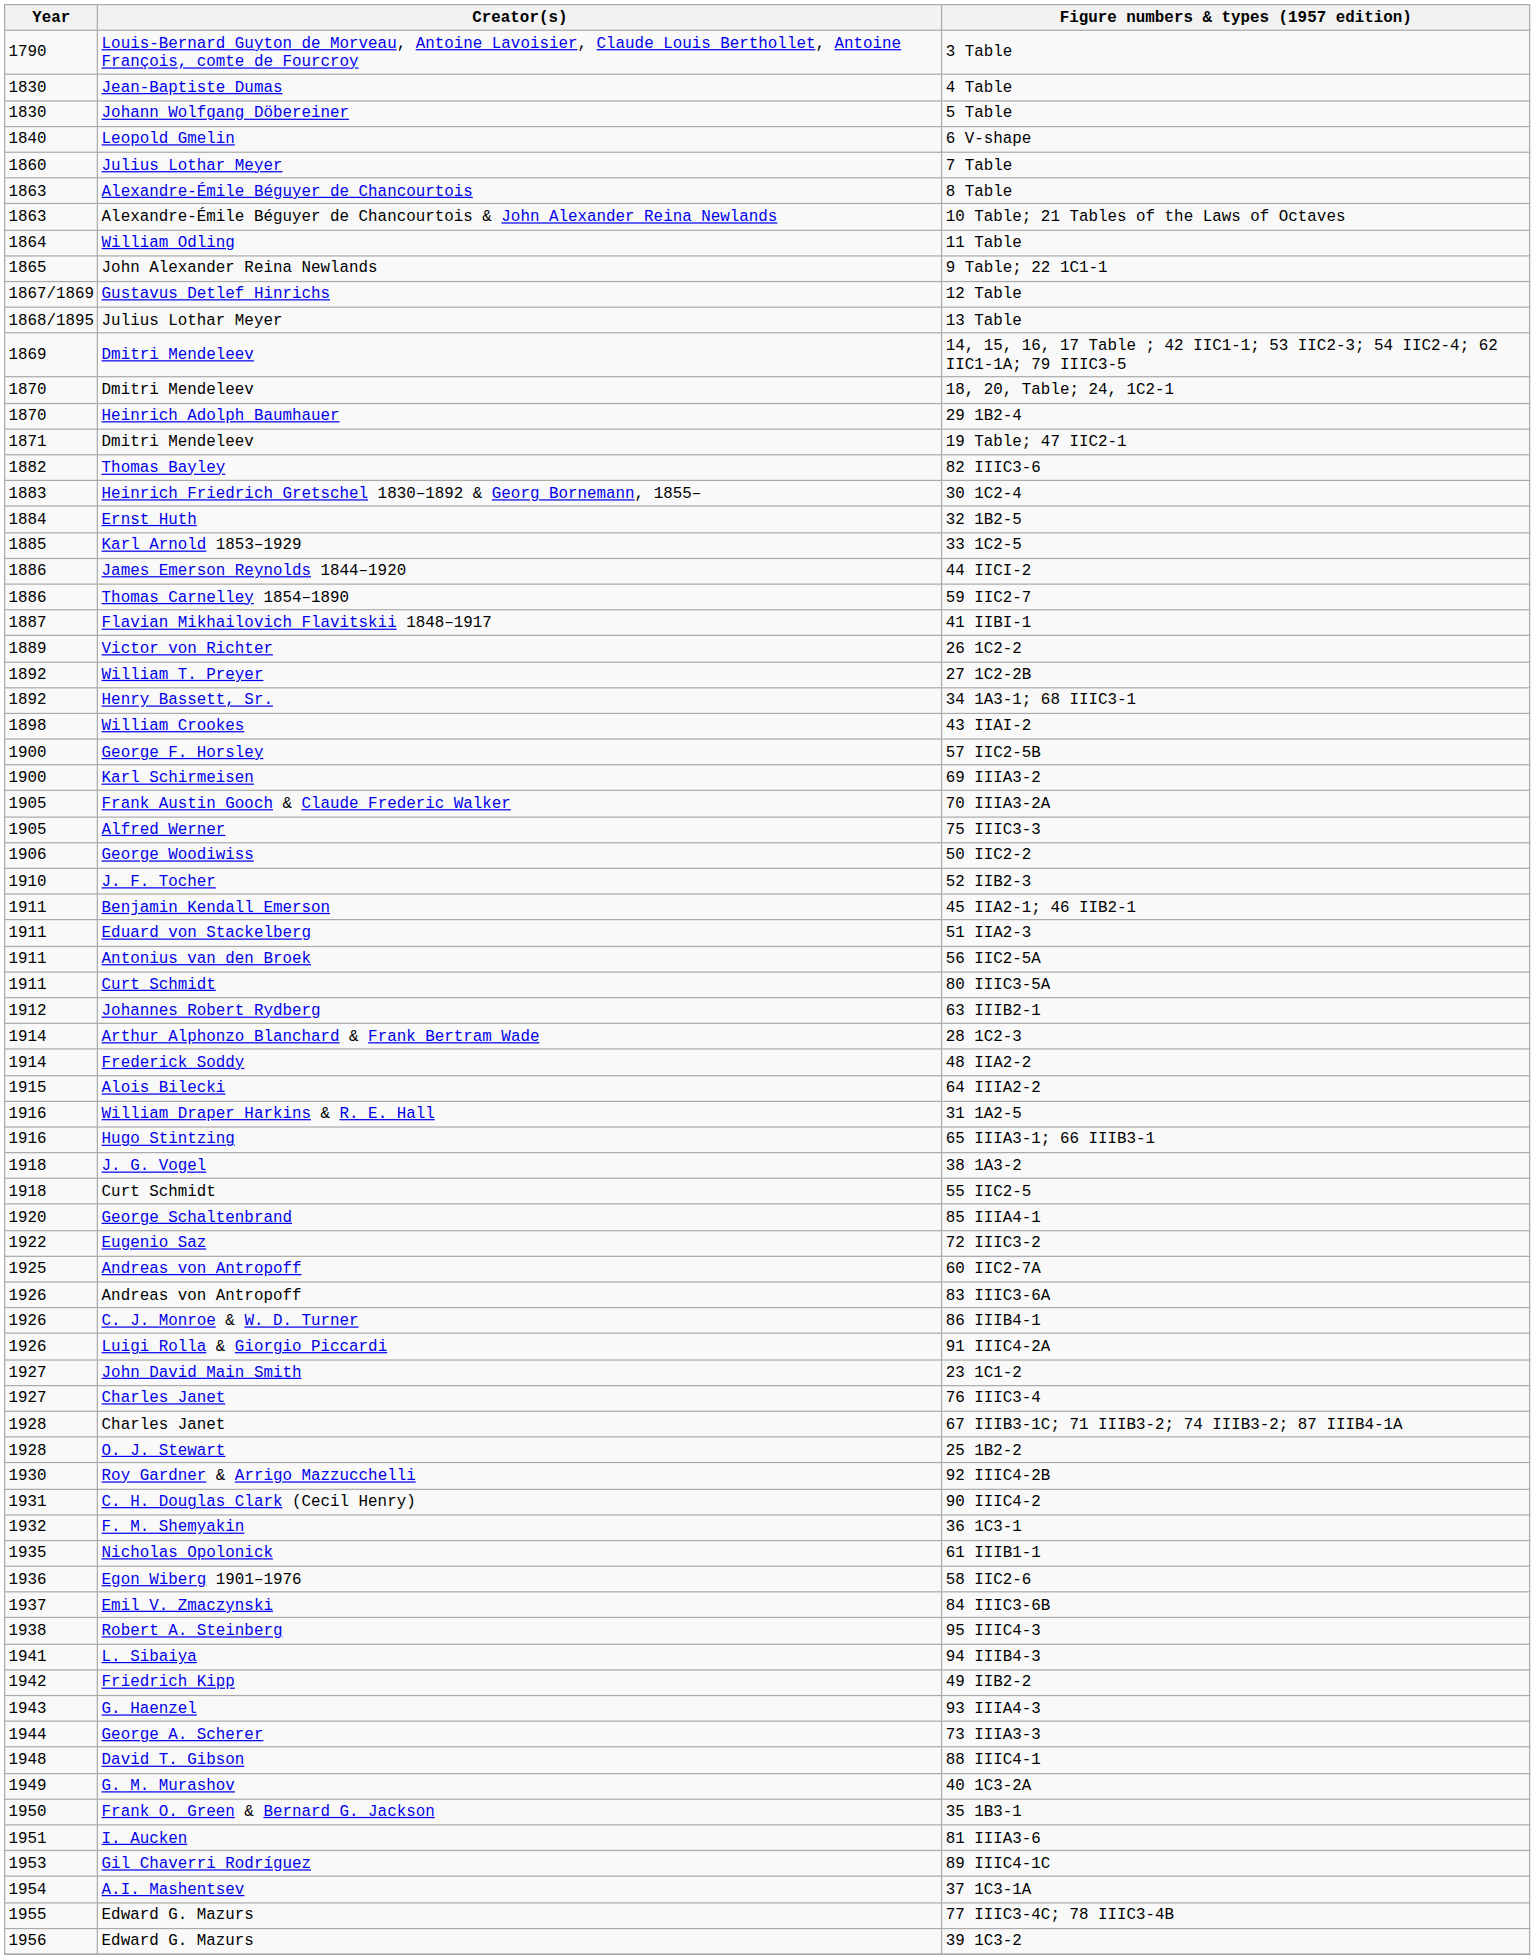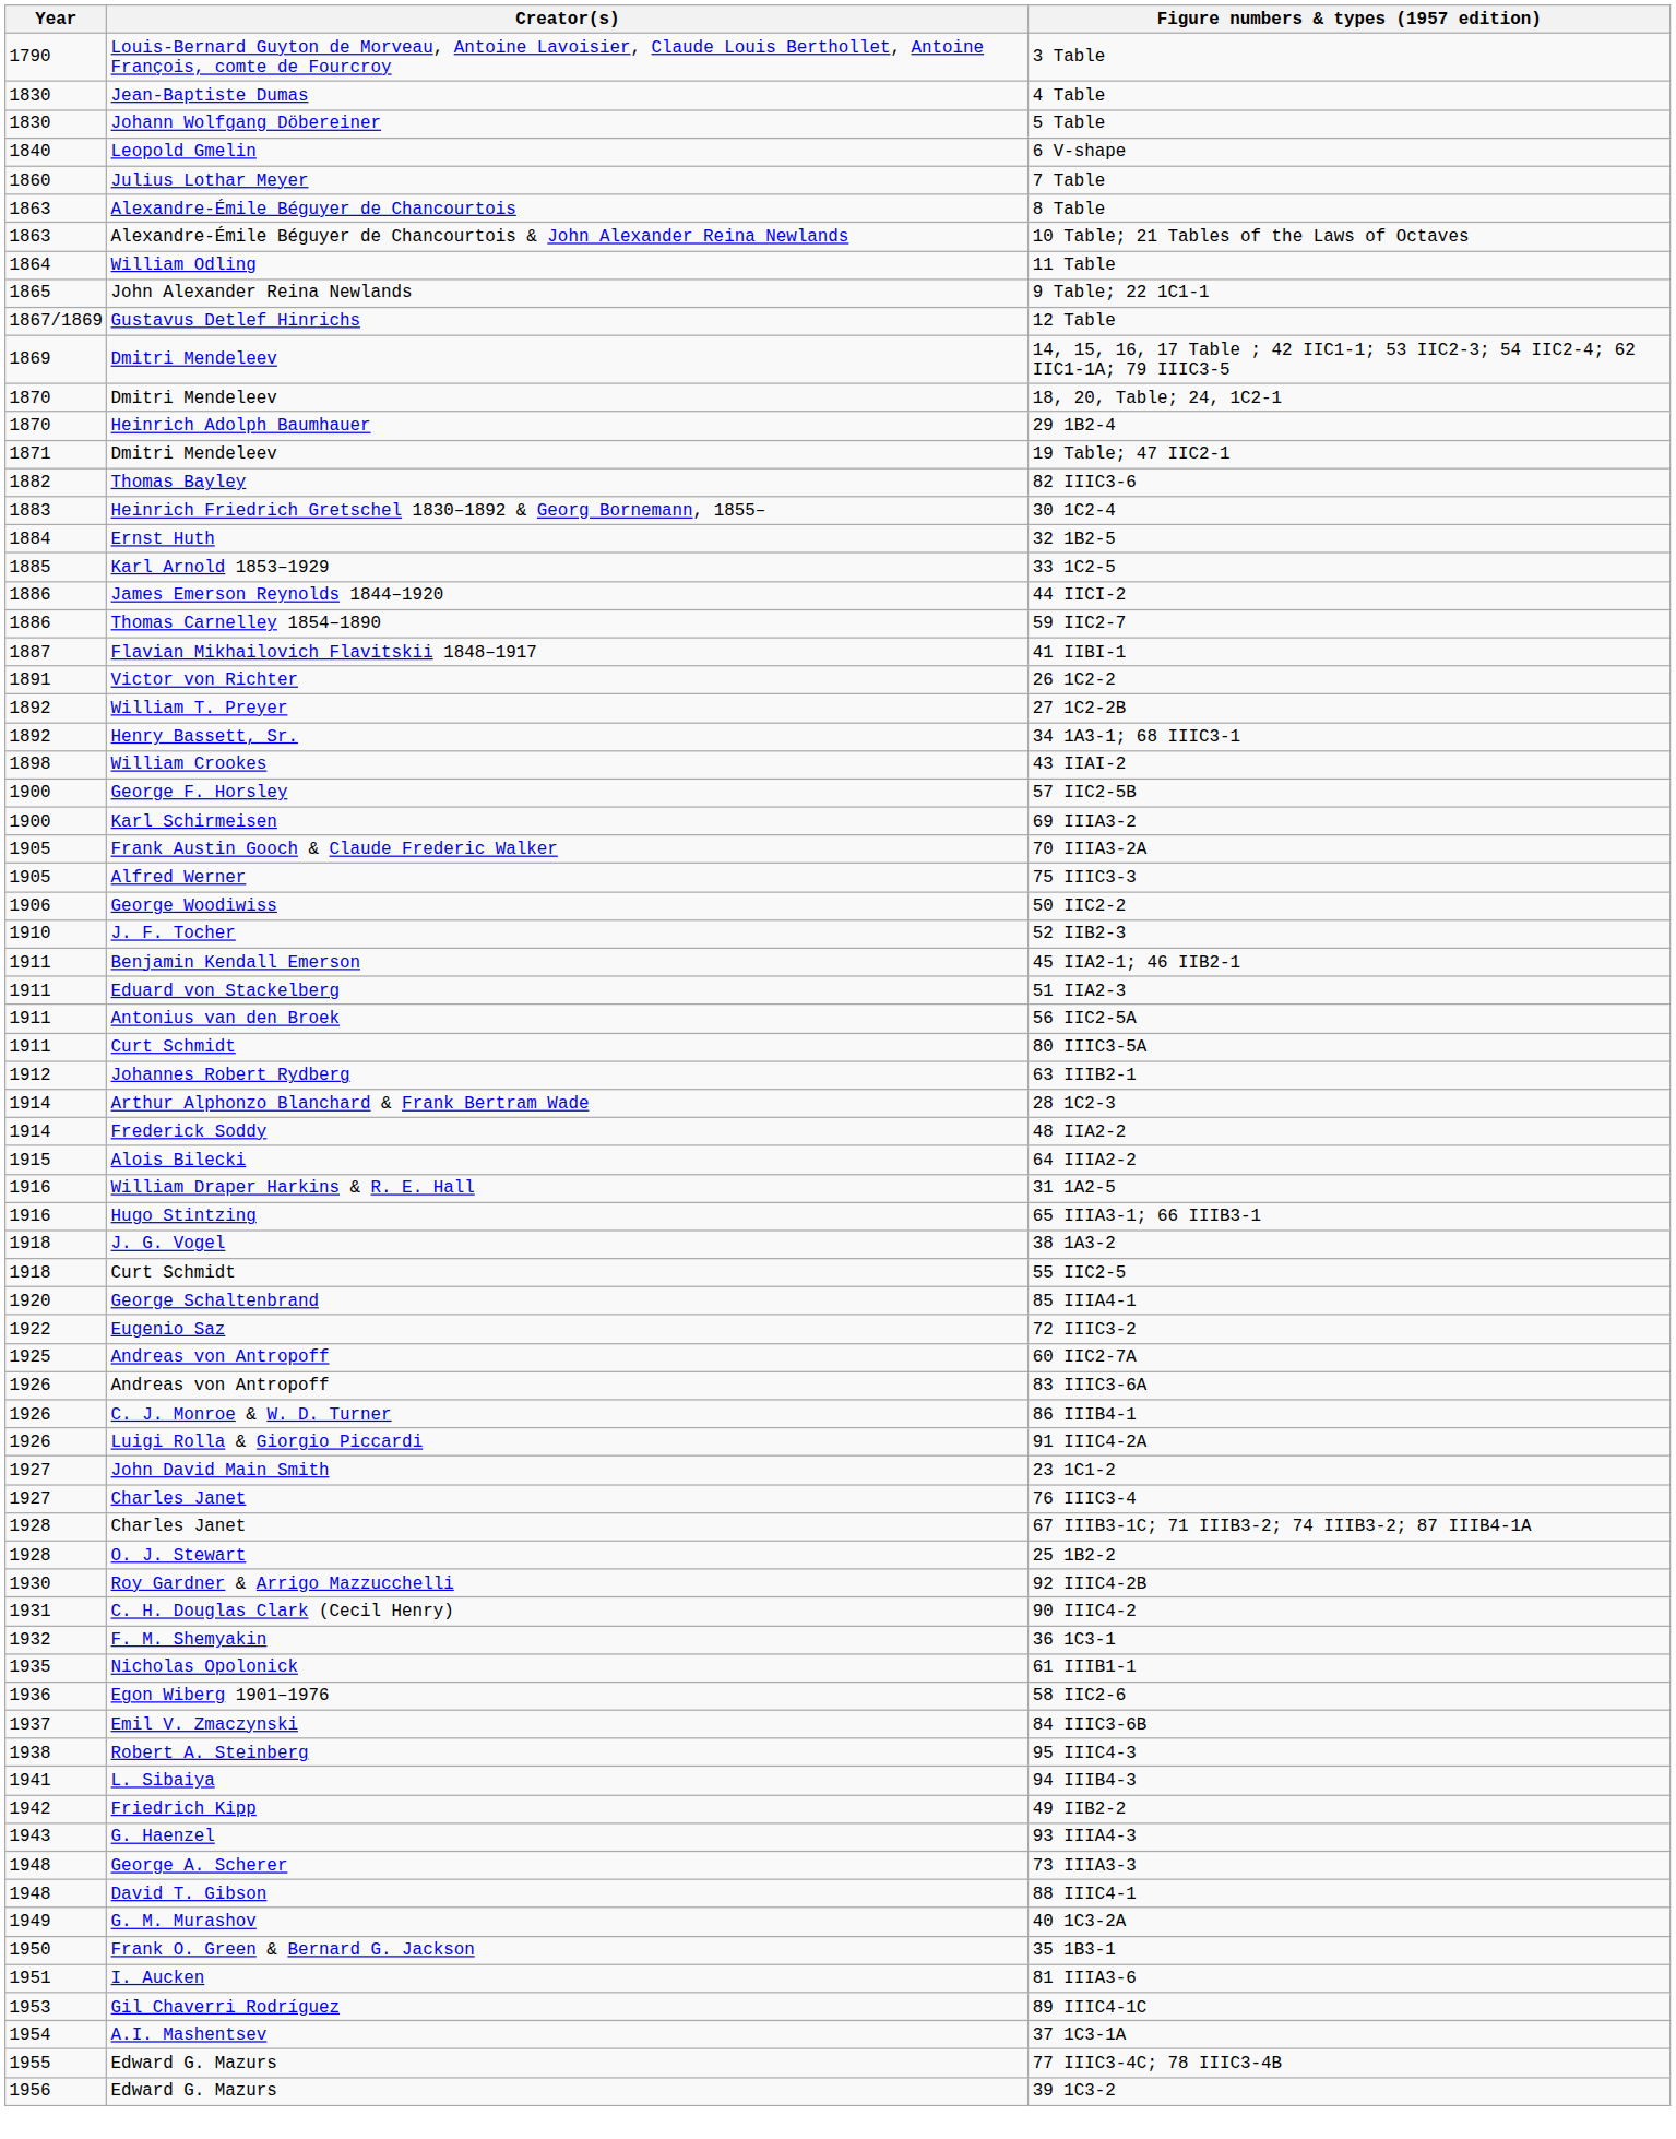- row: 1868/1895 | Julius Lothar Meyer | 13 Table
26 1C2-2 | Year: 1889 -> 1891
73 IIIA3-3 | Year: 1944 -> 1948
